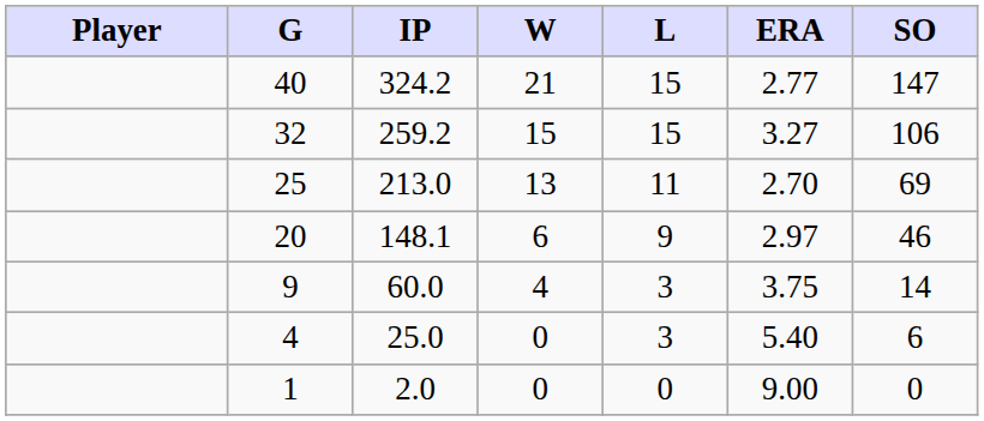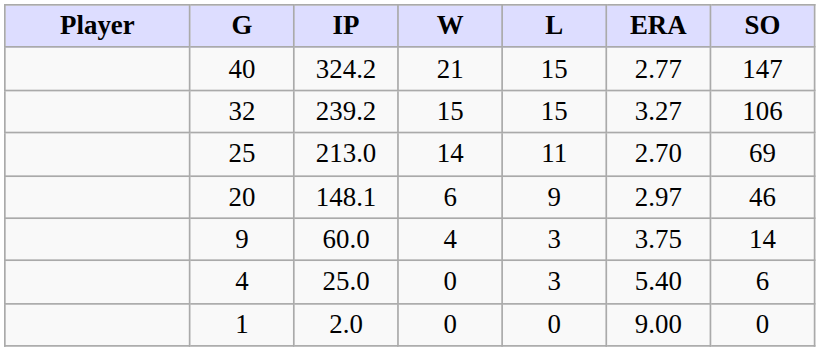32 | IP: 259.2 -> 239.2
25 | W: 13 -> 14
